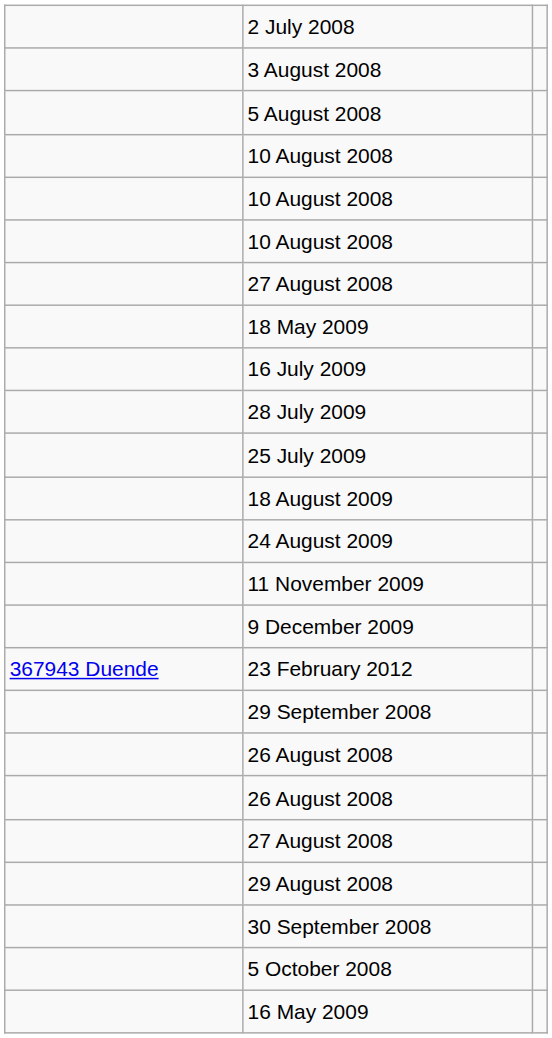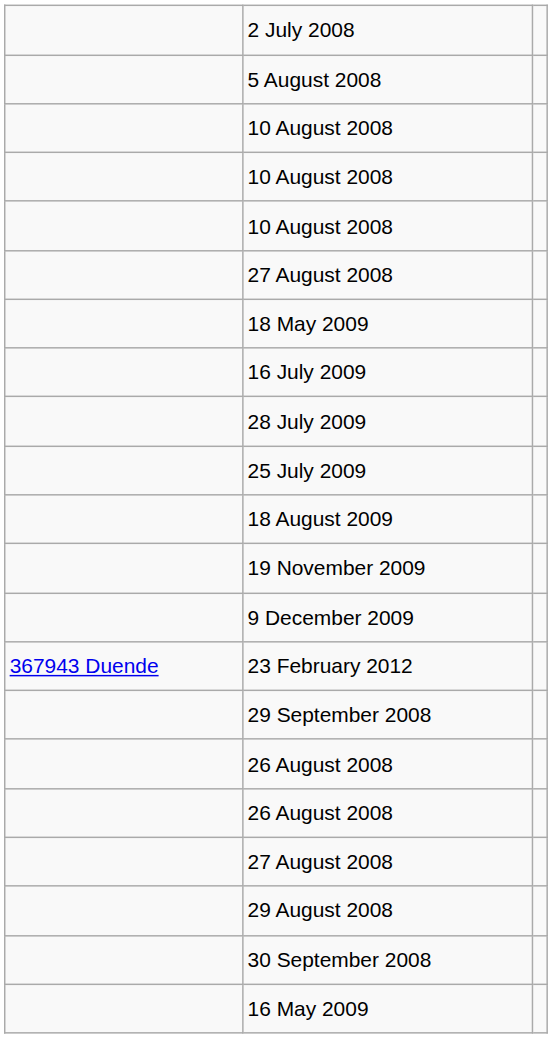- row: 3 August 2008
- row: 24 August 2009
- row: 11 November 2009
+ row: 19 November 2009
- row: 5 October 2008
